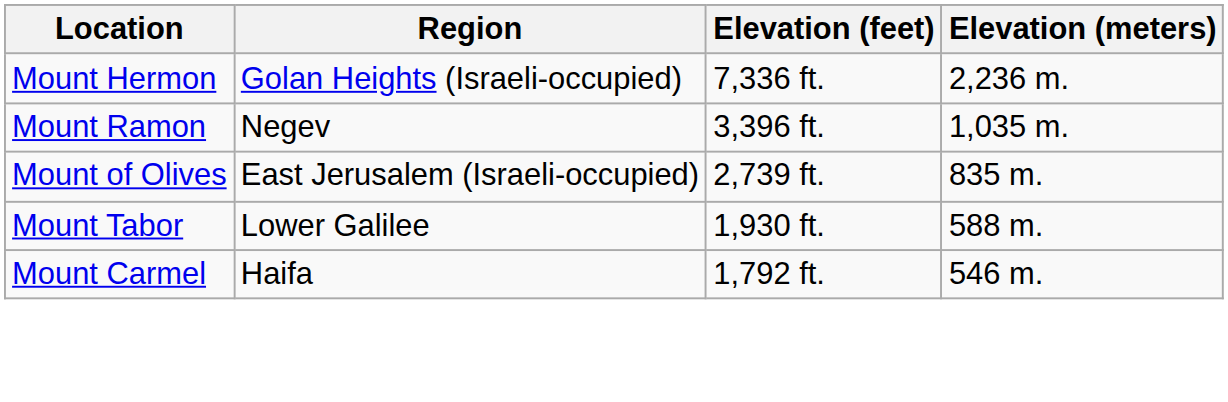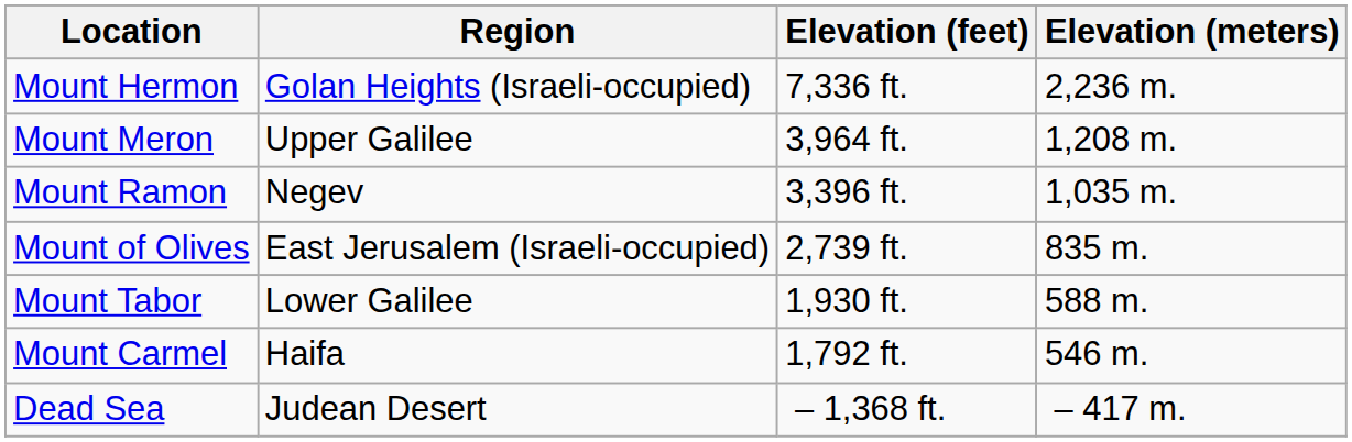+ row: Mount Meron | Upper Galilee | 3,964 ft. | 1,208 m.
+ row: Dead Sea | Judean Desert | – 1,368 ft. | – 417 m.
